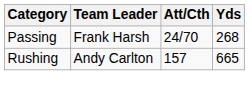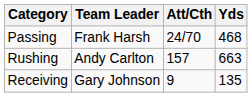Passing | Yds: 268 -> 468
Rushing | Yds: 665 -> 663
+ row: Receiving | Gary Johnson | 9 | 135
